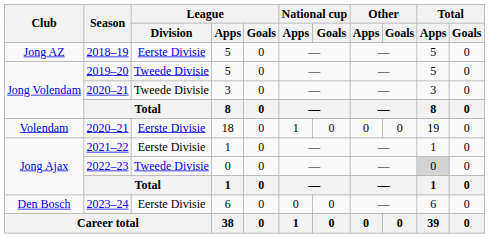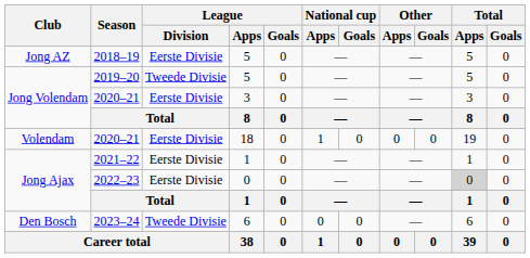2020–21 / 3 | League / Division: Tweede Divisie -> Eerste Divisie
2022–23 | League / Division: Tweede Divisie -> Eerste Divisie
2023–24 | League / Division: Eerste Divisie -> Tweede Divisie
